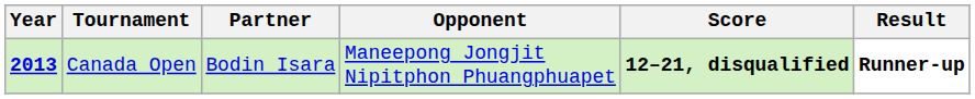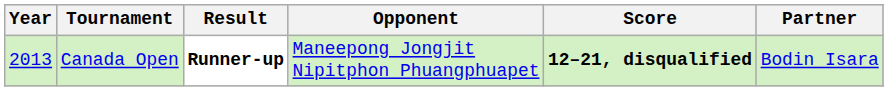columns swapped: Partner <-> Result
Canada Open | Year: bold -> normal
